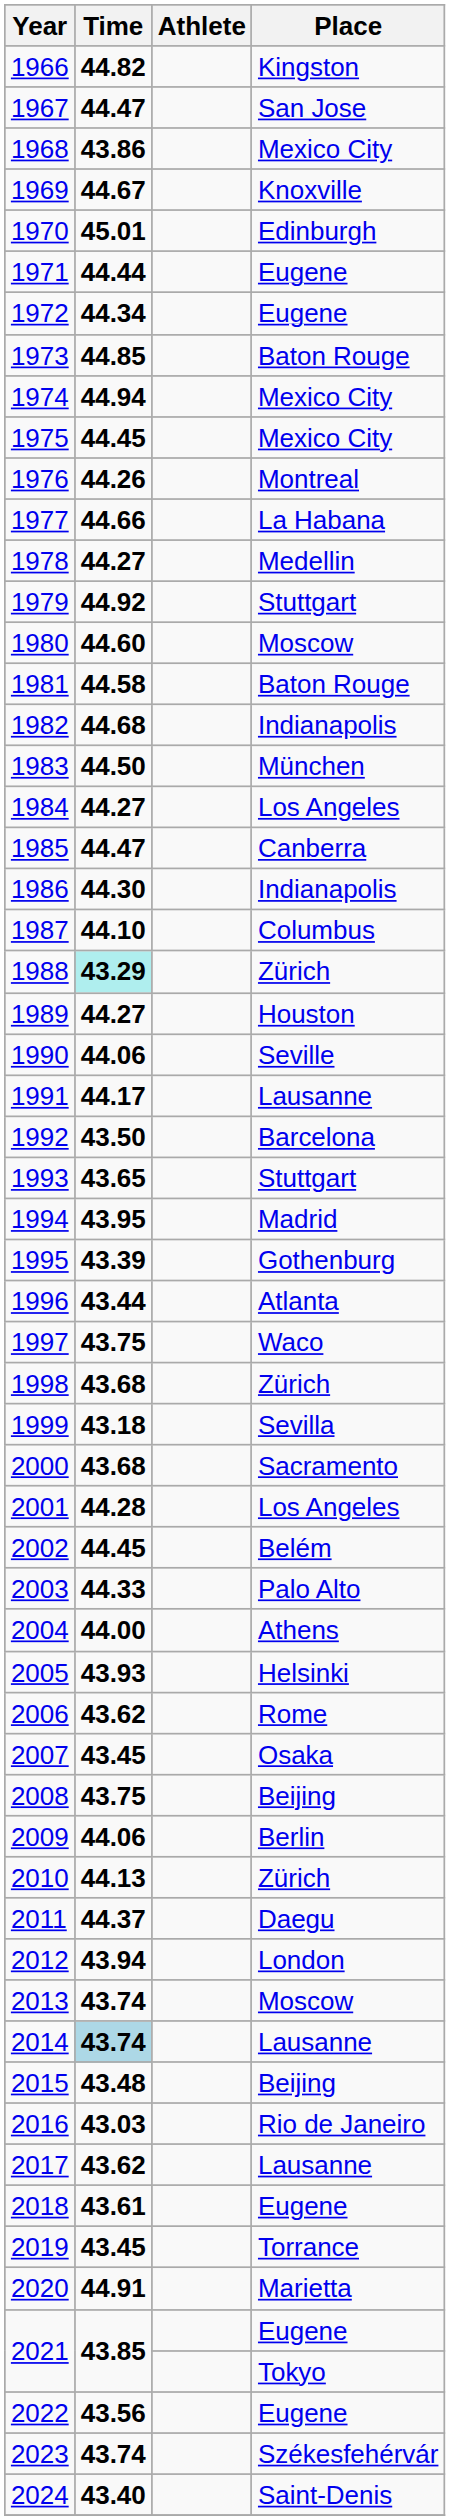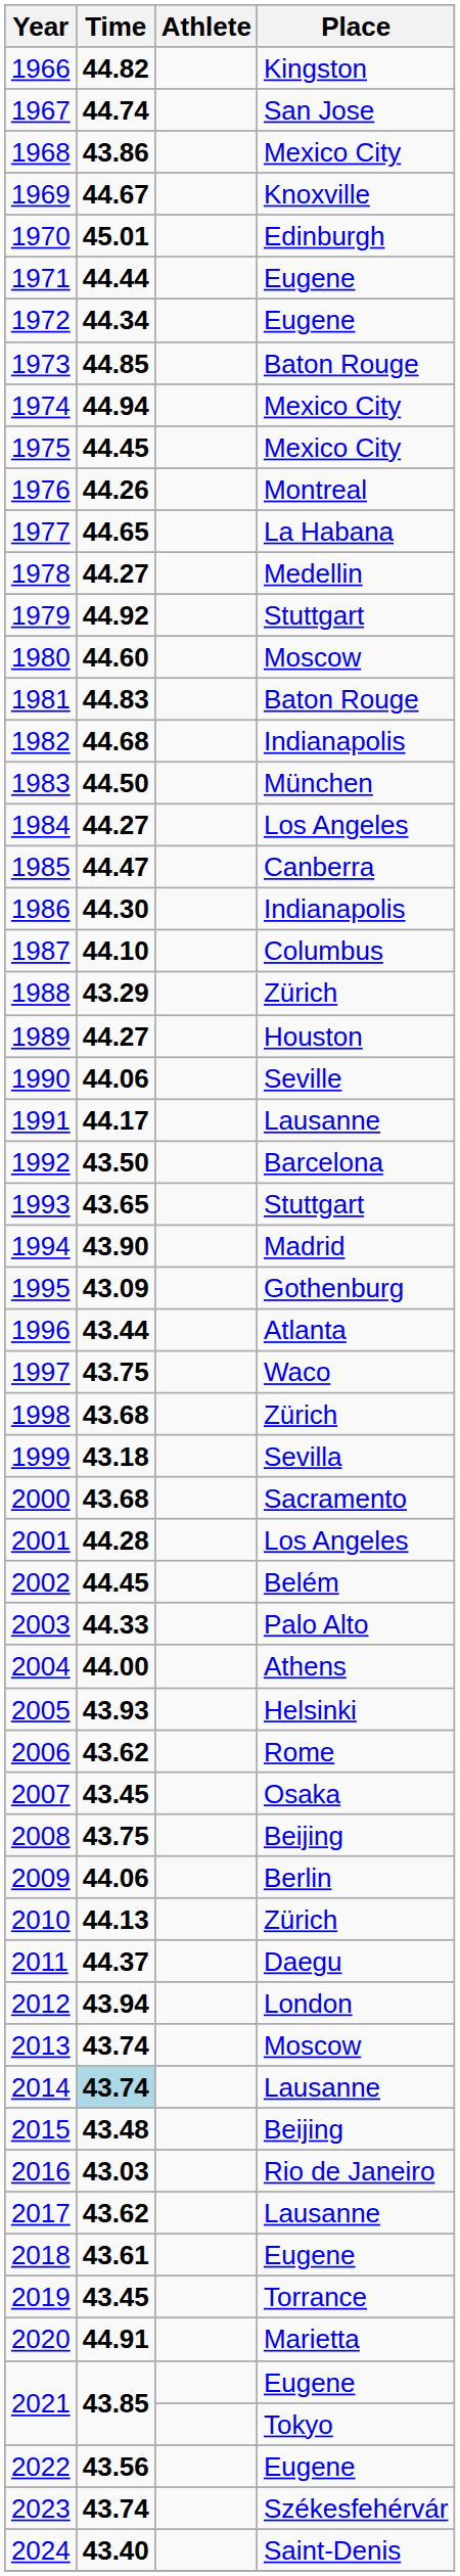1967 | Time: 44.47 -> 44.74
1977 | Time: 44.66 -> 44.65
1981 | Time: 44.58 -> 44.83
1988 | Time: paleturquoise background -> no background
1994 | Time: 43.95 -> 43.90
1995 | Time: 43.39 -> 43.09
